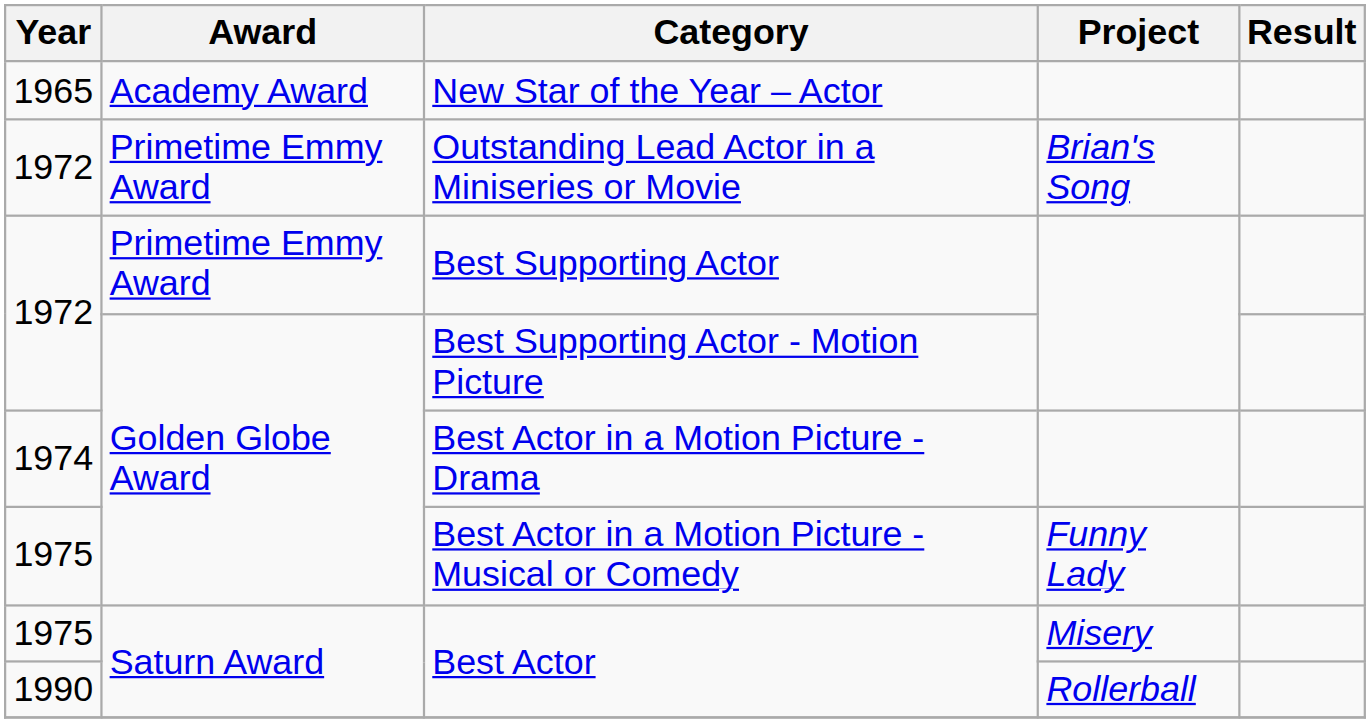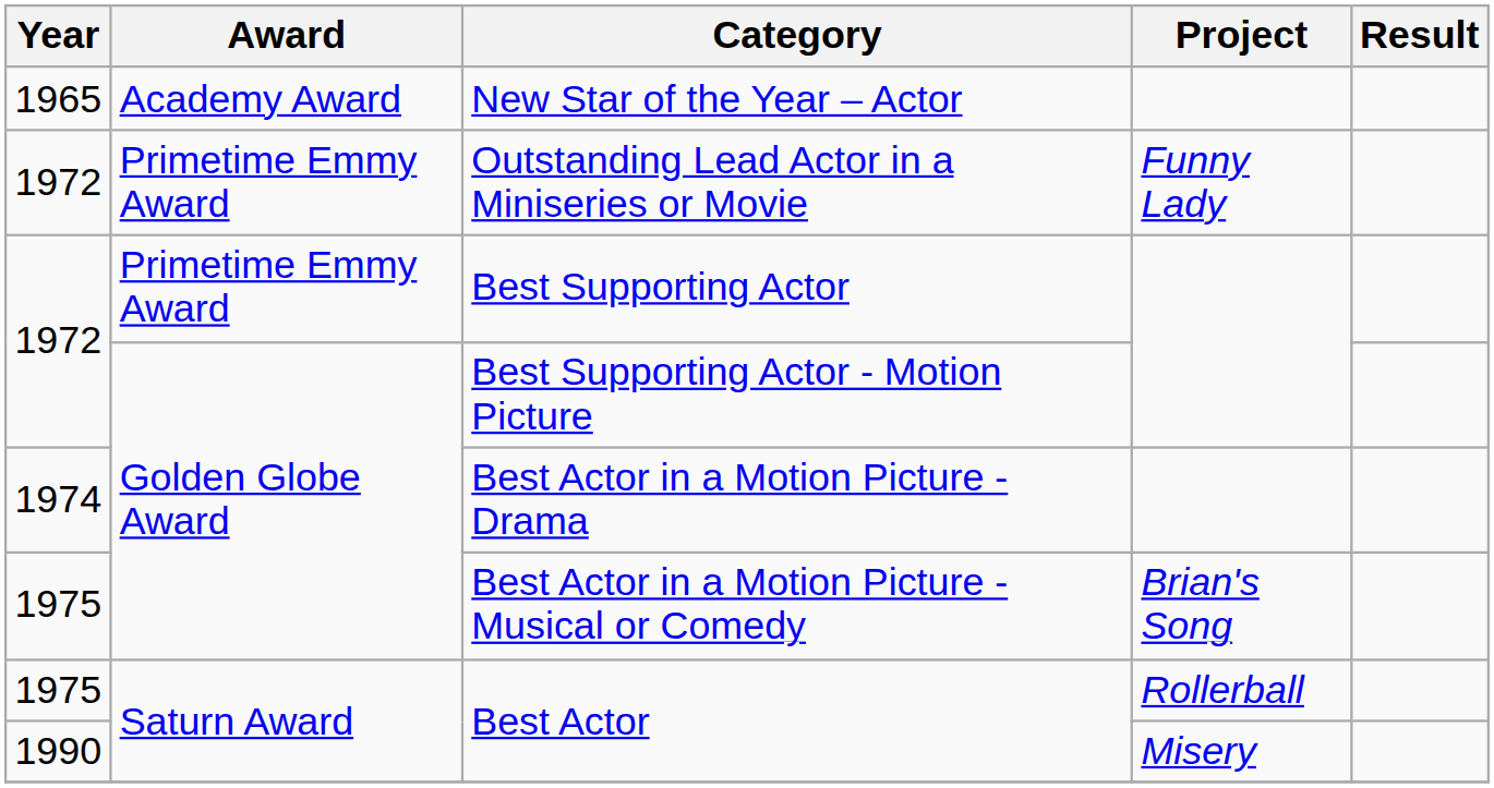Outstanding Lead Actor in a Miniseries or Movie | Project: Brian's Song -> Funny Lady
Best Actor in a Motion Picture - Musical or Comedy | Project: Funny Lady -> Brian's Song
1975 / Best Actor | Project: Misery -> Rollerball
1990 / Best Actor | Project: Rollerball -> Misery
